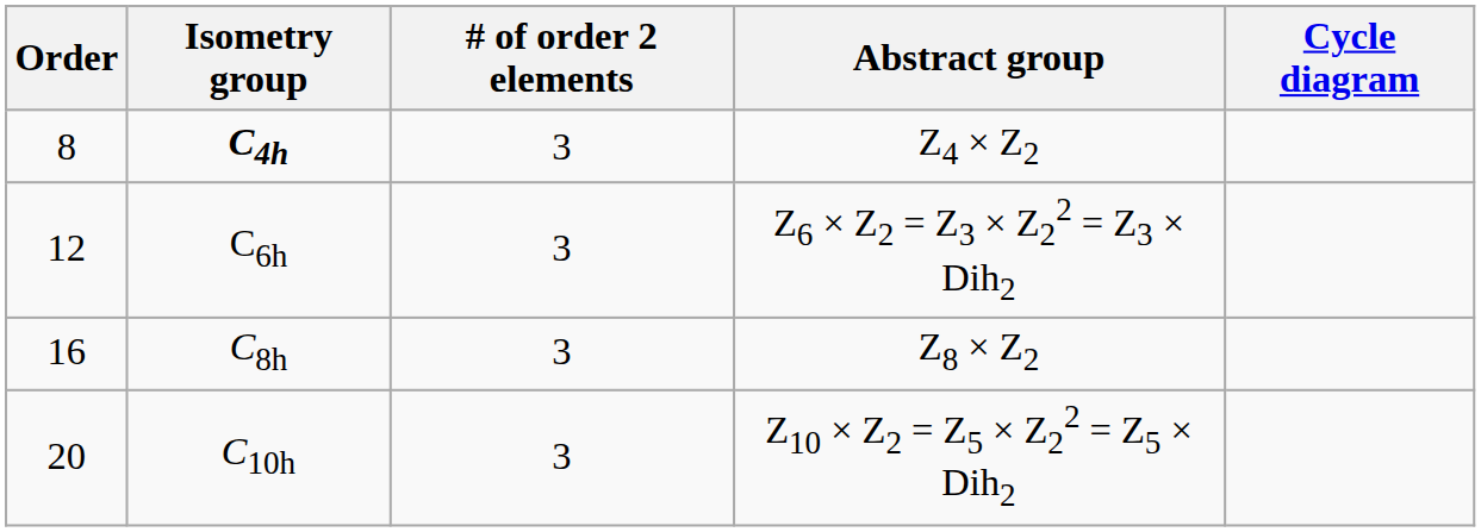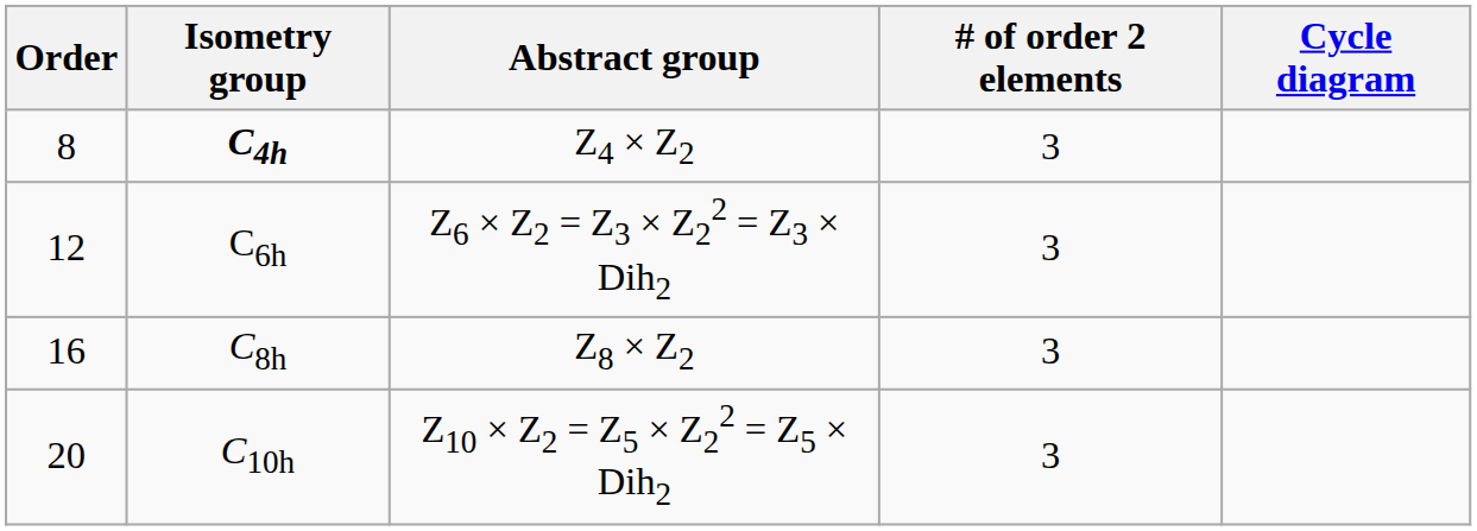columns swapped: Abstract group <-> # of order 2 elements
